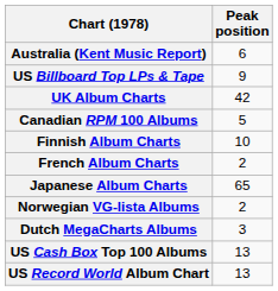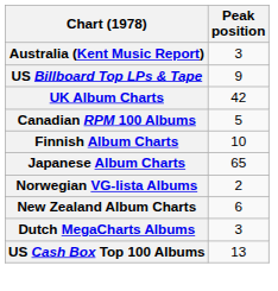Australia (Kent Music Report) | Peak position: 6 -> 3
- row: French Album Charts | 2
+ row: New Zealand Album Charts | 6
- row: US Record World Album Chart | 13
